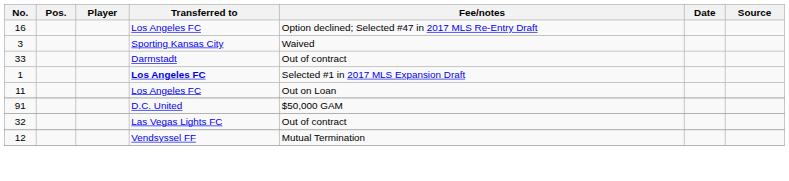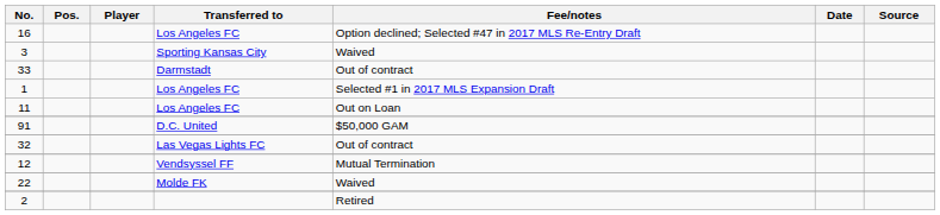1 | Transferred to: bold -> normal
+ row: 22 | Molde FK | Waived
+ row: 2 | Retired
